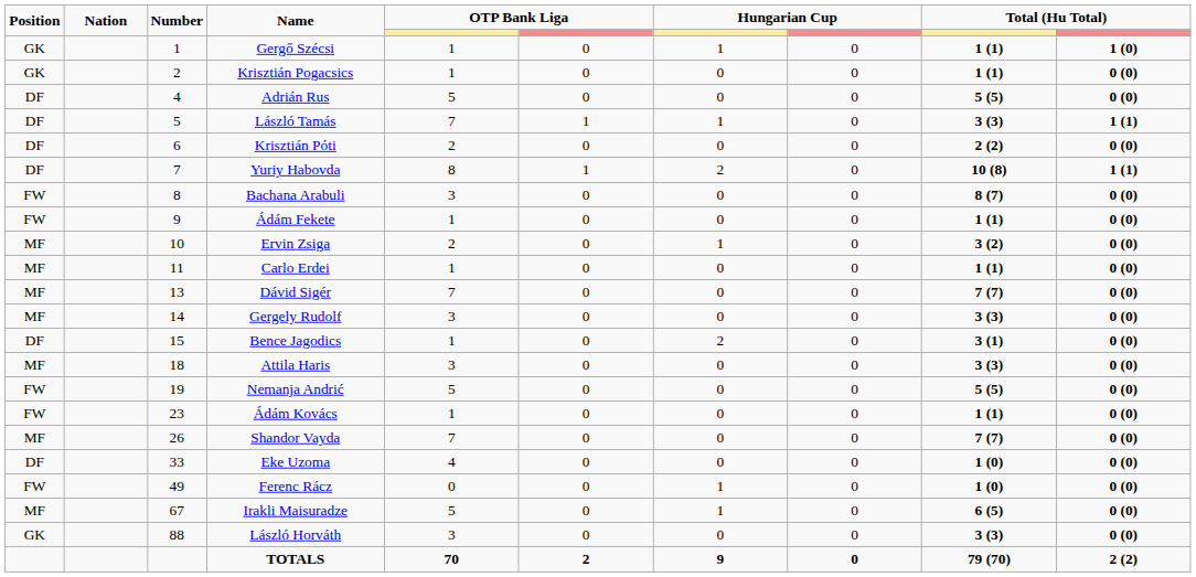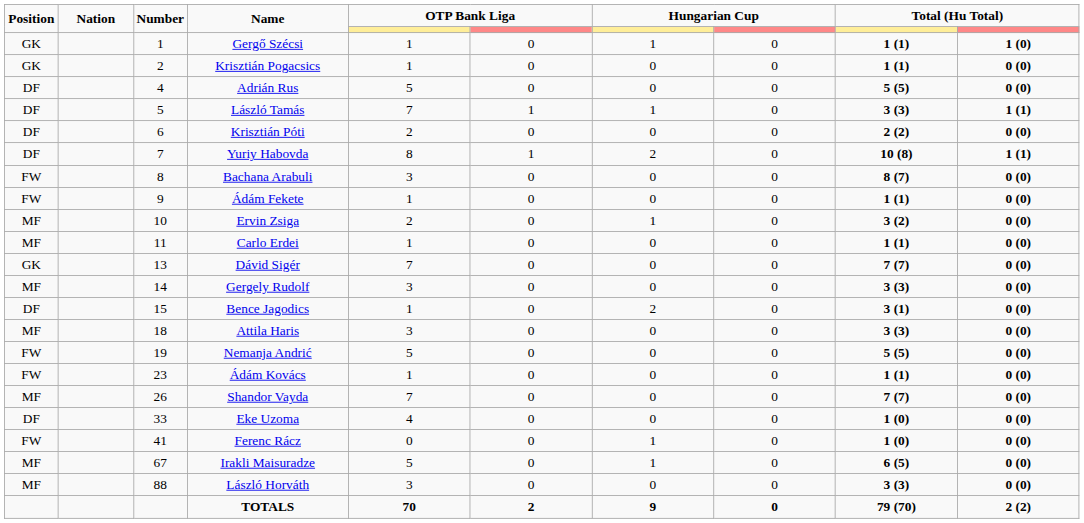Dávid Sigér | Position: MF -> GK
Ferenc Rácz | Number: 49 -> 41
László Horváth | Position: GK -> MF
